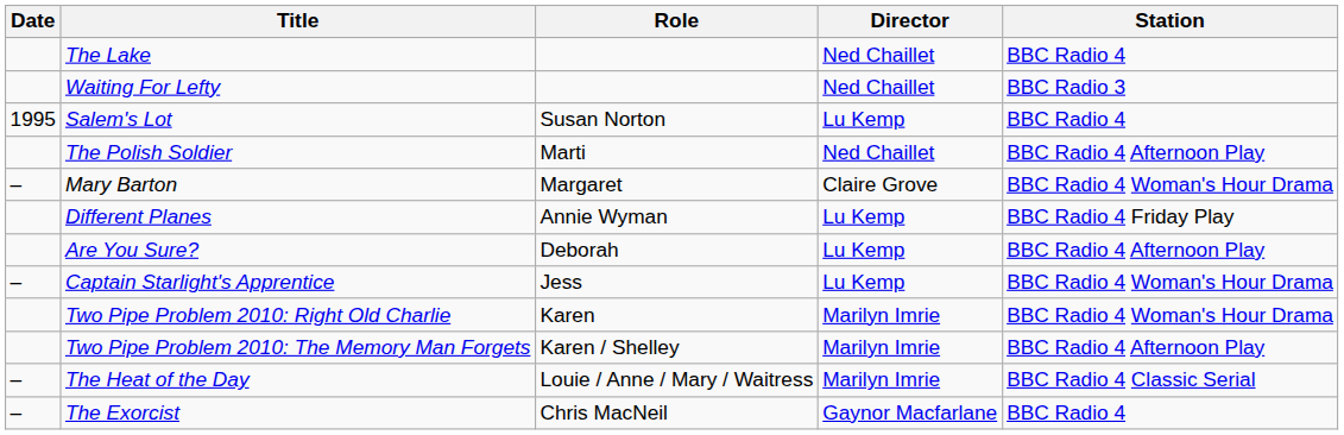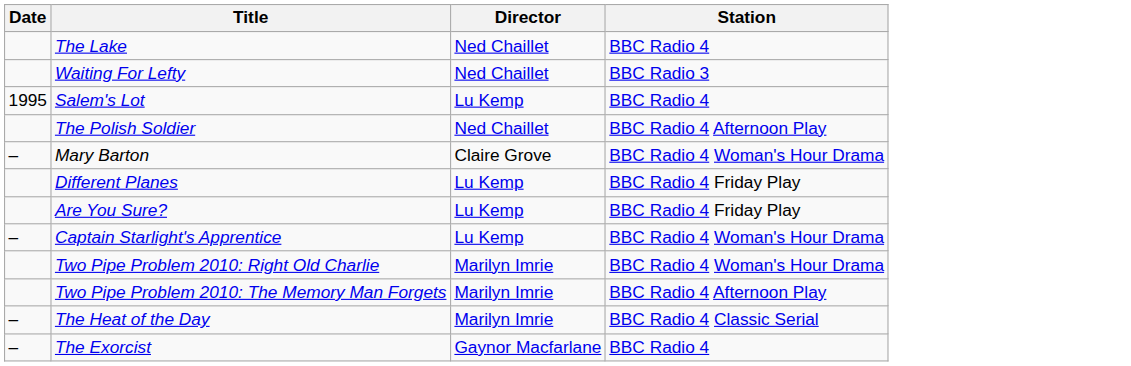- column: Role | Susan Norton | Marti | Margaret | Annie Wyman | Deborah | Jess | Karen | Karen / Shelley | Louie / Anne / Mary / Waitress | Chris MacNeil
Are You Sure? | Station: BBC Radio 4 Afternoon Play -> BBC Radio 4 Friday Play
